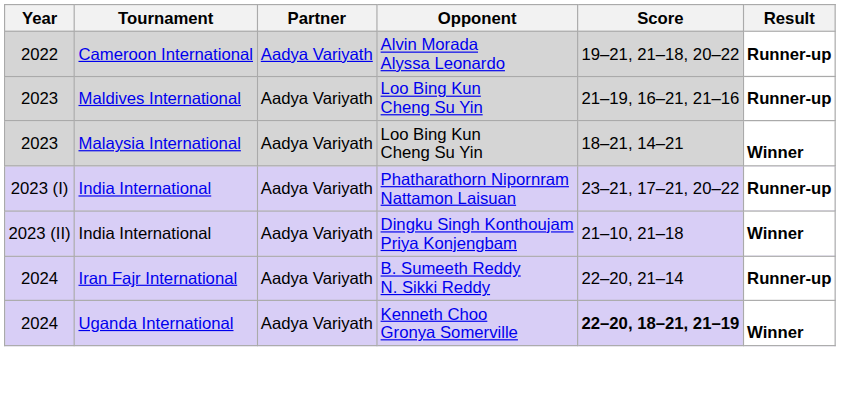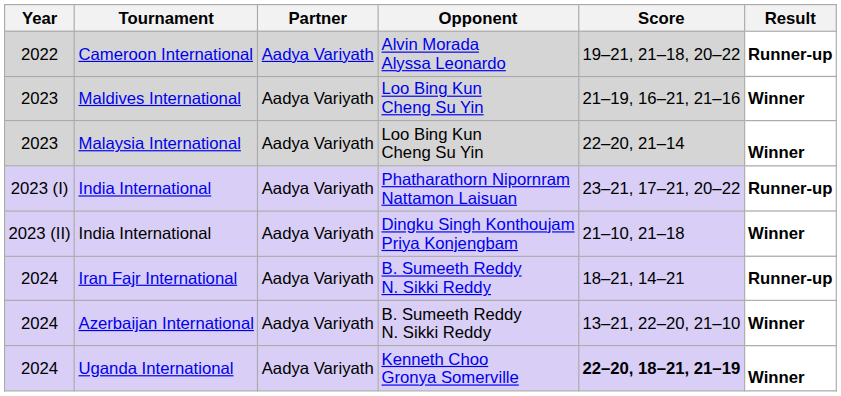Maldives International | Result: Runner-up -> Winner
Malaysia International | Score: 18–21, 14–21 -> 22–20, 21–14
Iran Fajr International | Score: 22–20, 21–14 -> 18–21, 14–21
+ row: 2024 | Azerbaijan International | Aadya Variyath | B. Sumeeth Reddy N. Sikki Reddy | 13–21, 22–20, 21–10 | Winner
